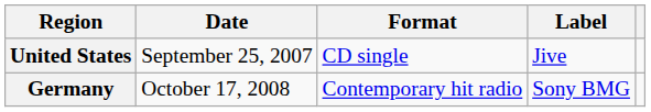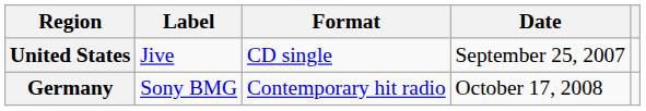columns swapped: Date <-> Label
